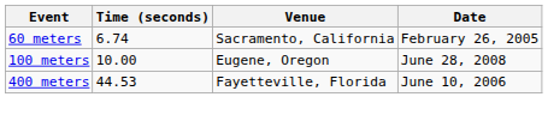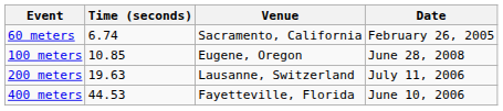100 meters | Time (seconds): 10.00 -> 10.85
+ row: 200 meters | 19.63 | Lausanne, Switzerland | July 11, 2006
